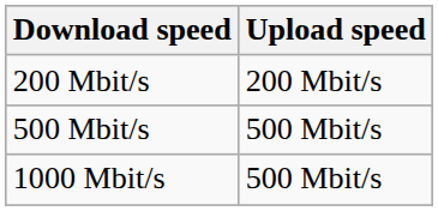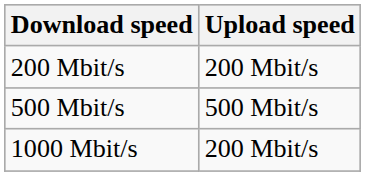1000 Mbit/s | Upload speed: 500 Mbit/s -> 200 Mbit/s
